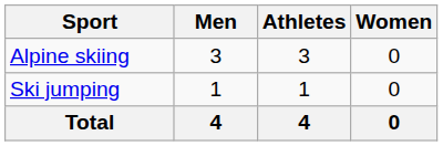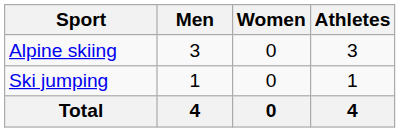columns swapped: Women <-> Athletes
